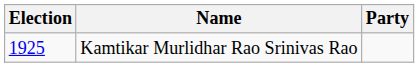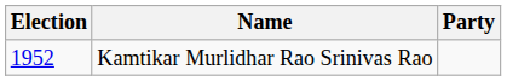Kamtikar Murlidhar Rao Srinivas Rao | Election: 1925 -> 1952
